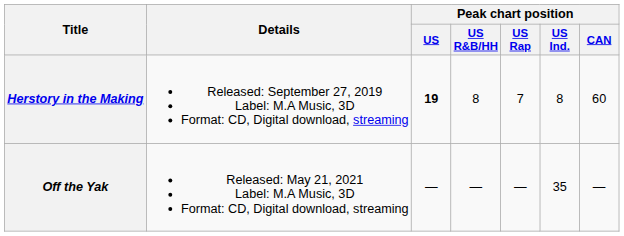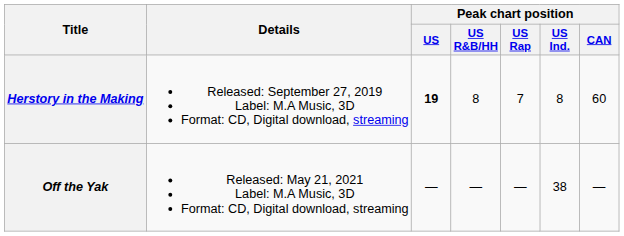Off the Yak | Peak chart position / US Ind.: 35 -> 38
